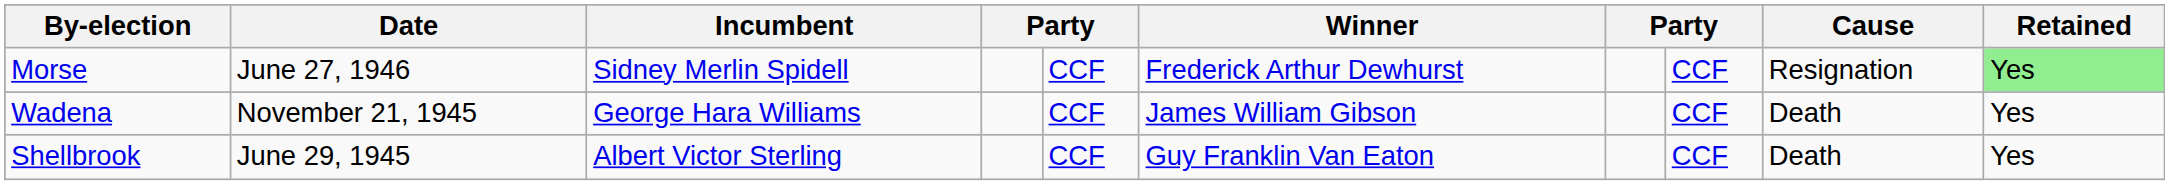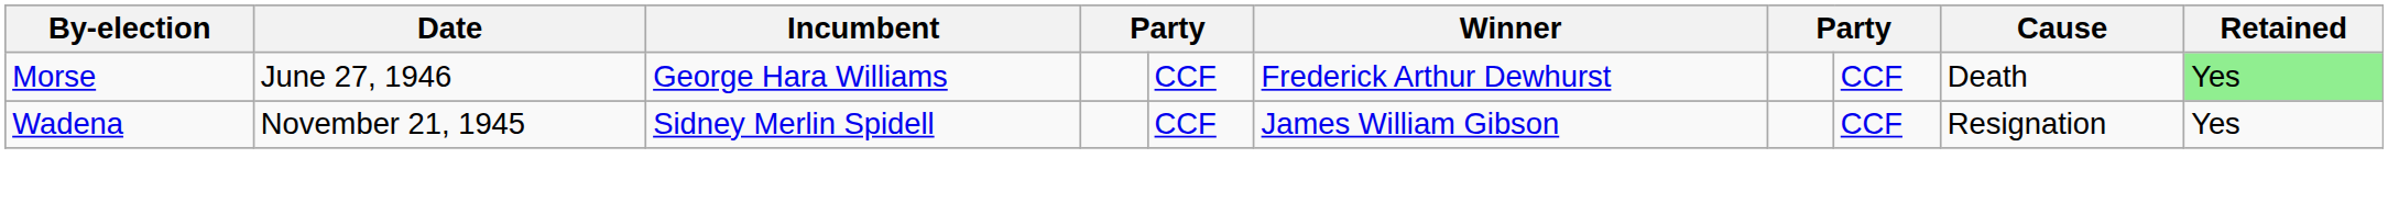Morse | Incumbent: Sidney Merlin Spidell -> George Hara Williams
Morse | Cause: Resignation -> Death
Wadena | Incumbent: George Hara Williams -> Sidney Merlin Spidell
Wadena | Cause: Death -> Resignation
- row: Shellbrook | June 29, 1945 | Albert Victor Sterling | CCF | Guy Franklin Van Eaton | CCF | Death | Yes
